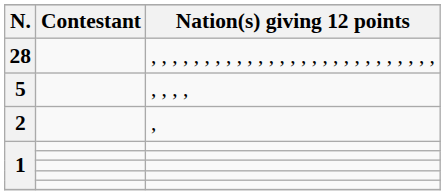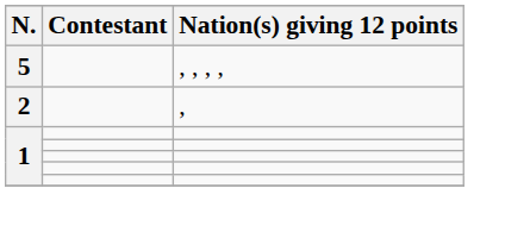- row: 28 | , , , , , , , , , , , , , , , , , , , , , , , , , , ,
